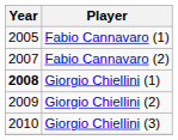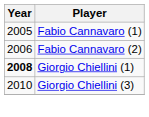Fabio Cannavaro (2) | Year: 2007 -> 2006
- row: 2009 | Giorgio Chiellini (2)
